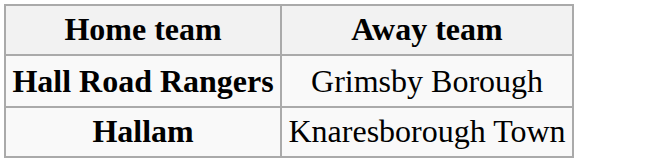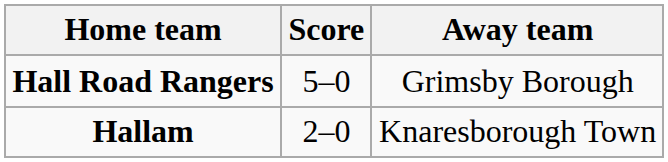+ column: Score | 5–0 | 2–0
